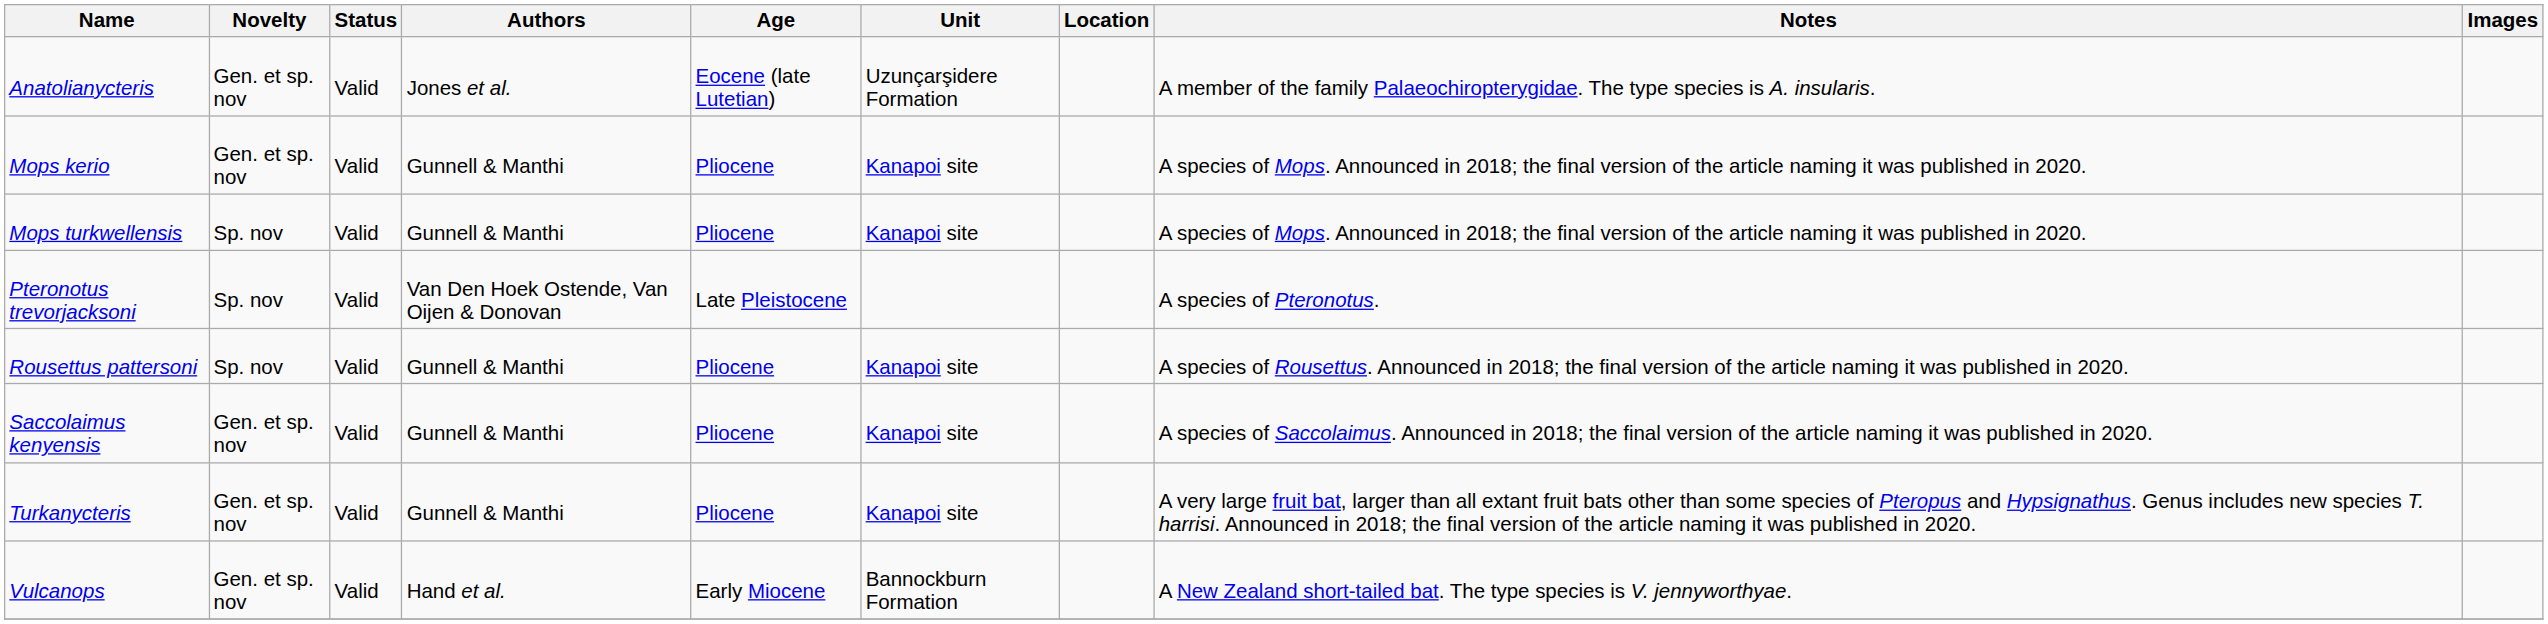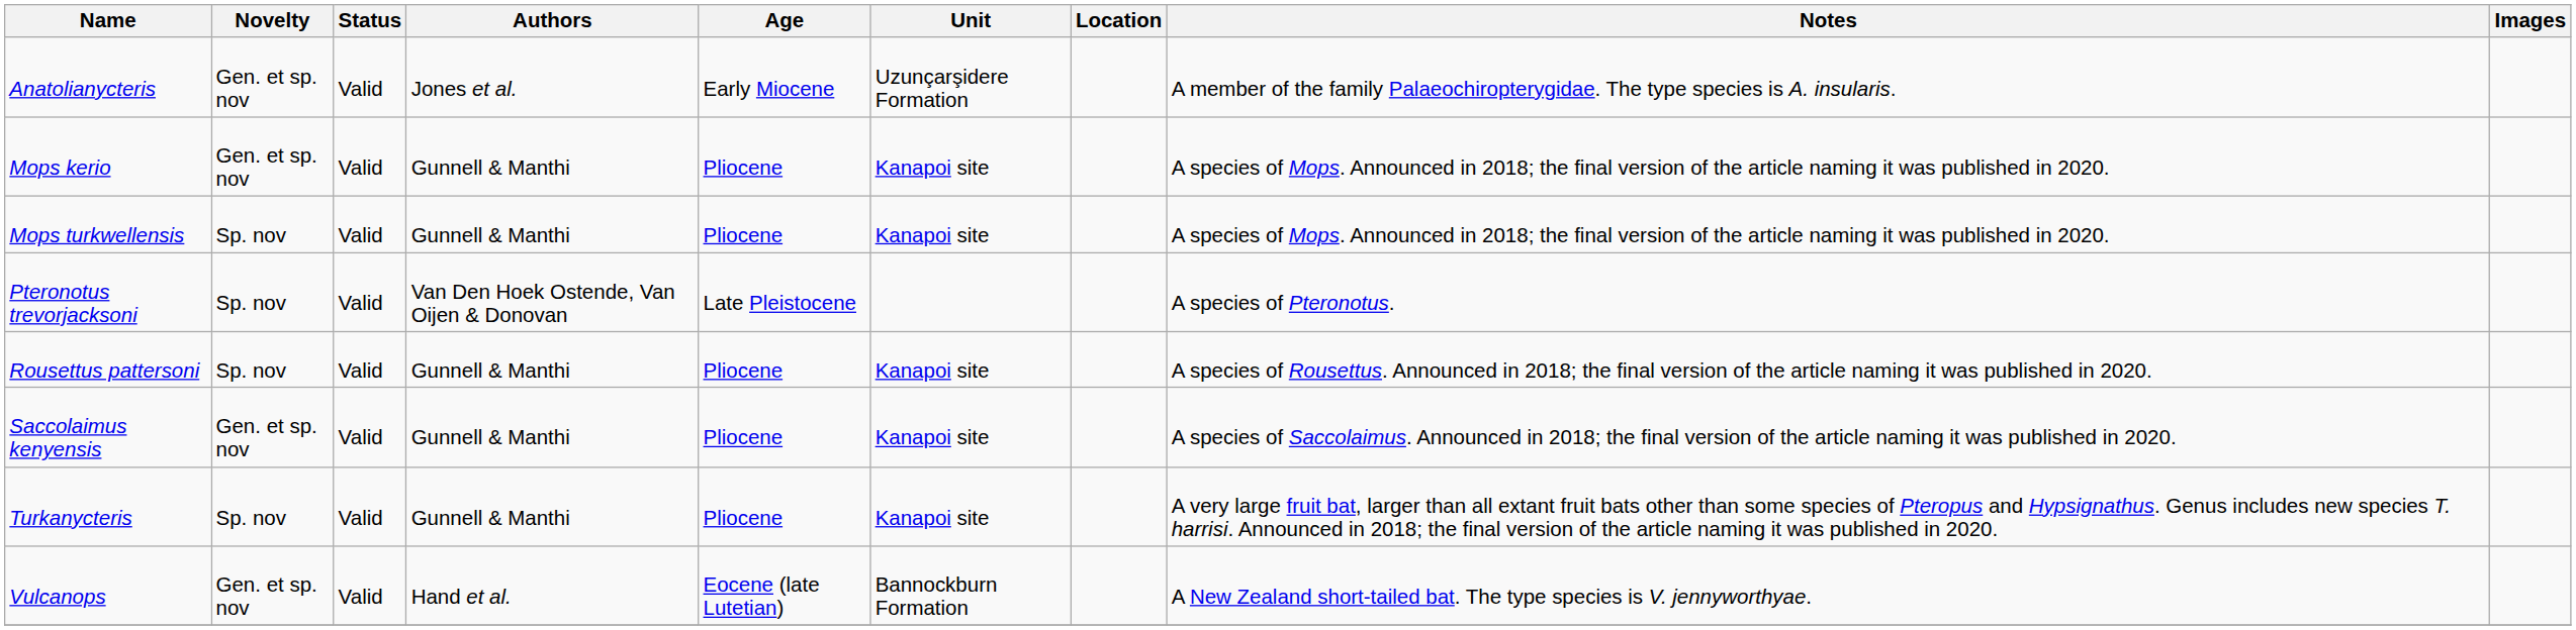Anatolianycteris | Age: Eocene (late Lutetian) -> Early Miocene
Turkanycteris | Novelty: Gen. et sp. nov -> Sp. nov
Vulcanops | Age: Early Miocene -> Eocene (late Lutetian)
